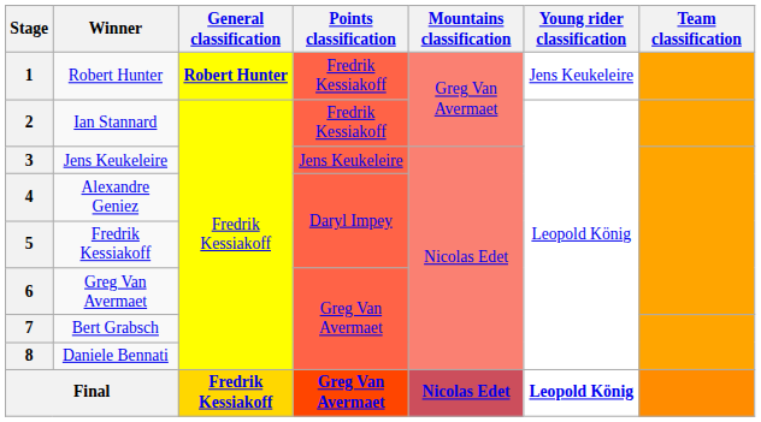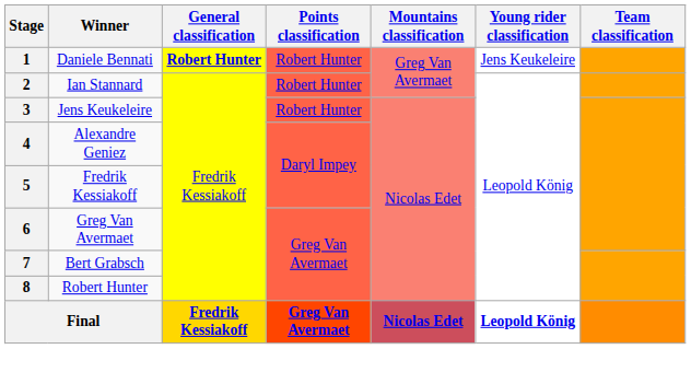1 | Winner: Robert Hunter -> Daniele Bennati
1 | Points classification: Fredrik Kessiakoff -> Robert Hunter
2 | Points classification: Fredrik Kessiakoff -> Robert Hunter
3 | Points classification: Jens Keukeleire -> Robert Hunter
8 | Winner: Daniele Bennati -> Robert Hunter
